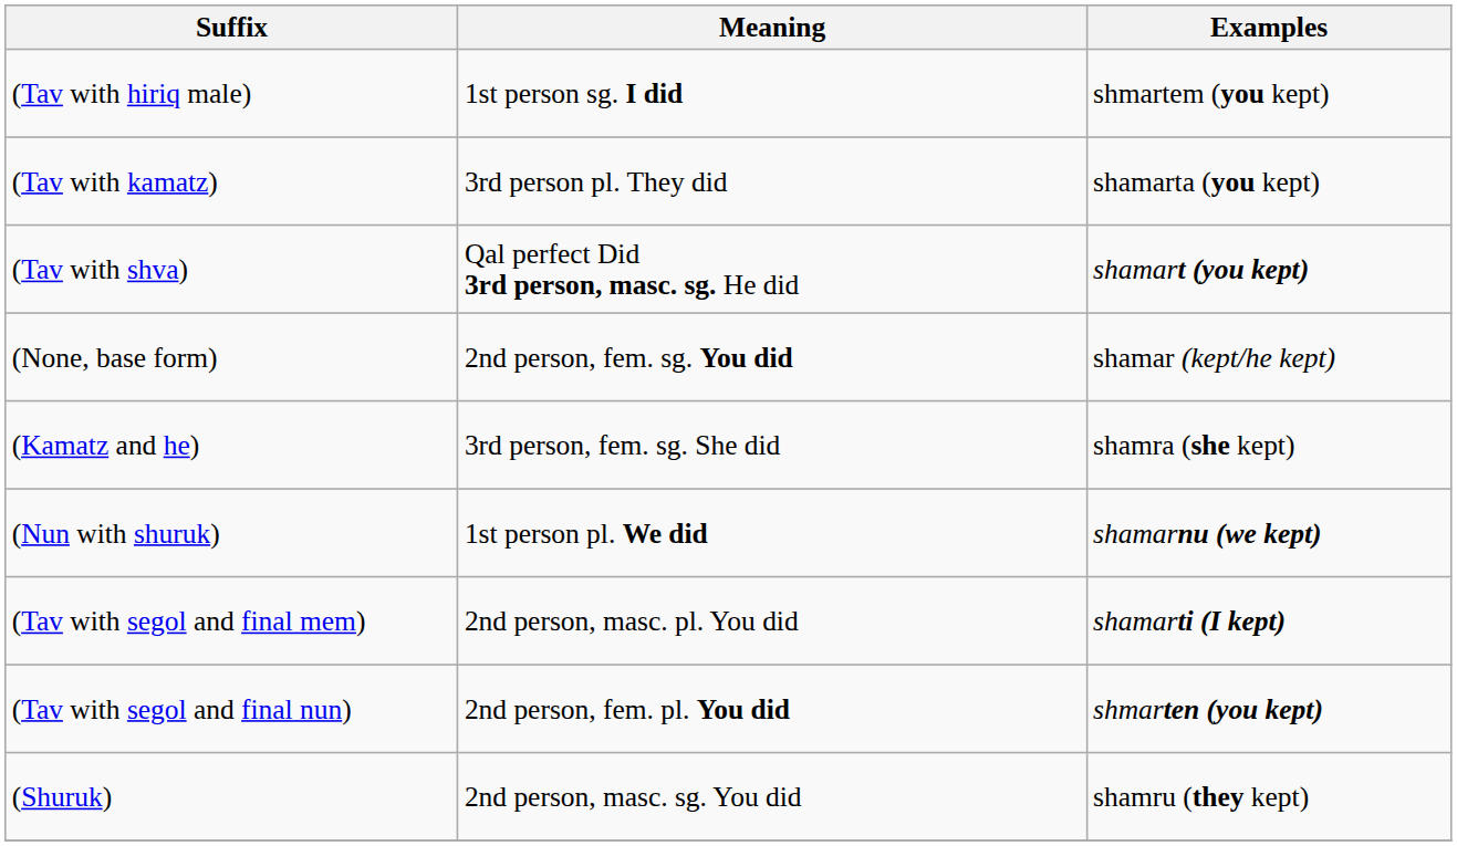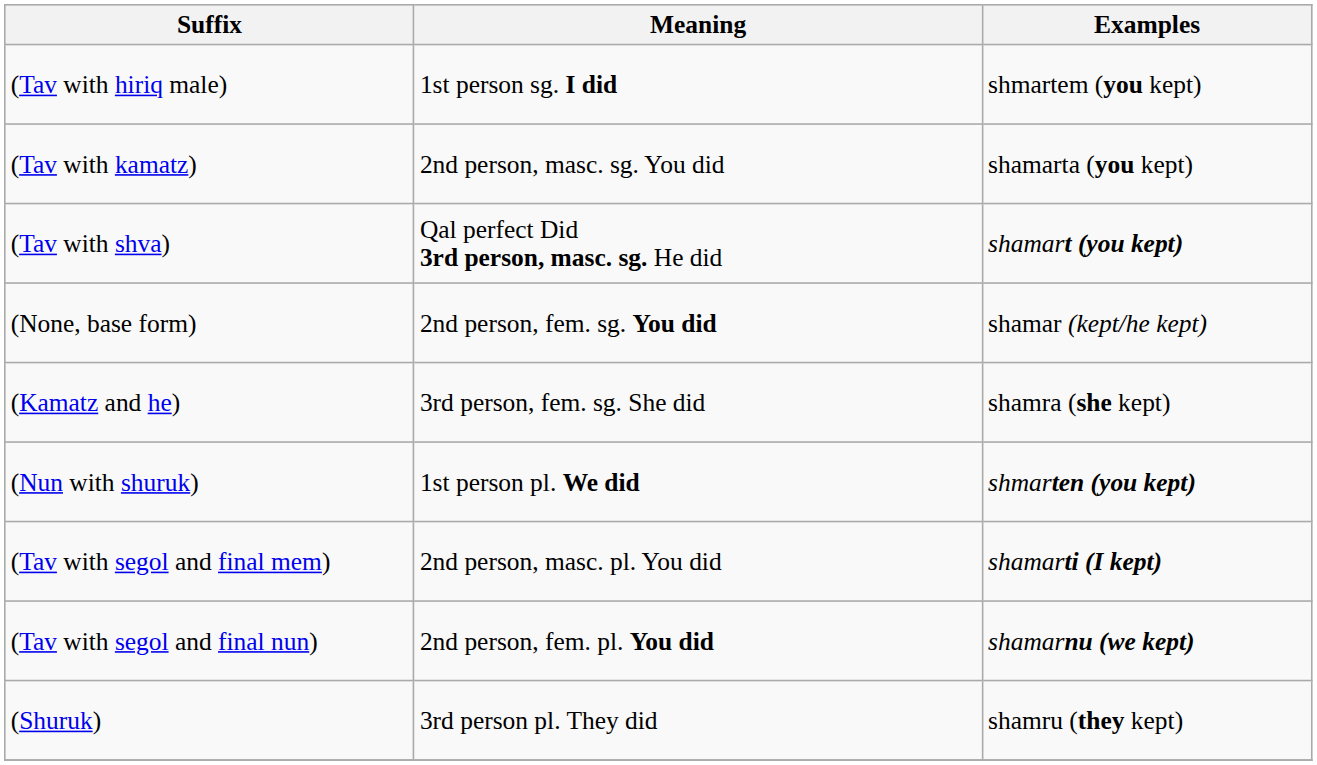(Tav with kamatz) | Meaning: 3rd person pl. They did -> 2nd person, masc. sg. You did
(Nun with shuruk) | Examples: shamarnu (we kept) -> shmarten (you kept)
(Tav with segol and final nun) | Examples: shmarten (you kept) -> shamarnu (we kept)
(Shuruk) | Meaning: 2nd person, masc. sg. You did -> 3rd person pl. They did
